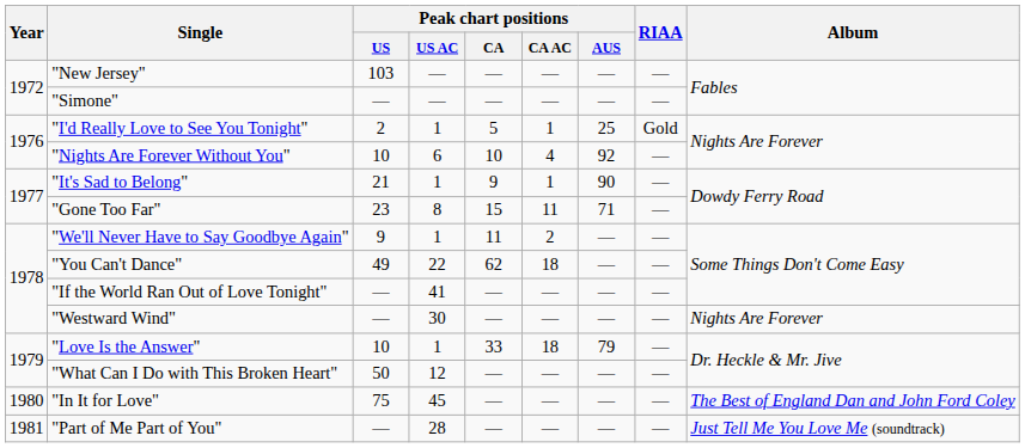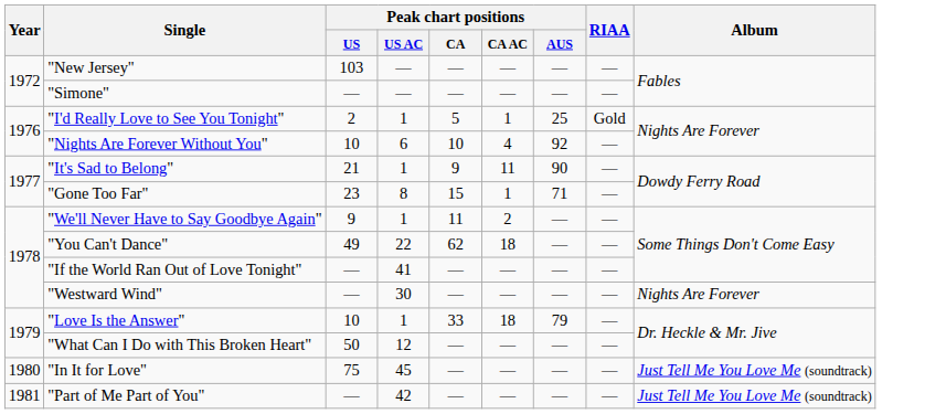"It's Sad to Belong" | Peak chart positions / CA AC: 1 -> 11
"Gone Too Far" | Peak chart positions / CA AC: 11 -> 1
"In It for Love" | Album: The Best of England Dan and John Ford Coley -> Just Tell Me You Love Me (soundtrack)
"Part of Me Part of You" | Peak chart positions / US AC: 28 -> 42
